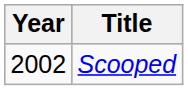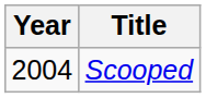Scooped | Year: 2002 -> 2004
